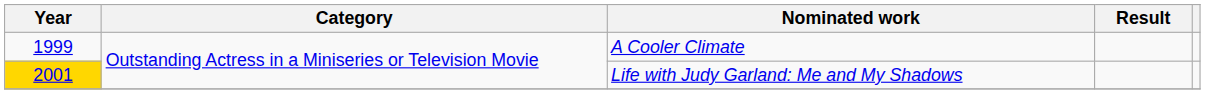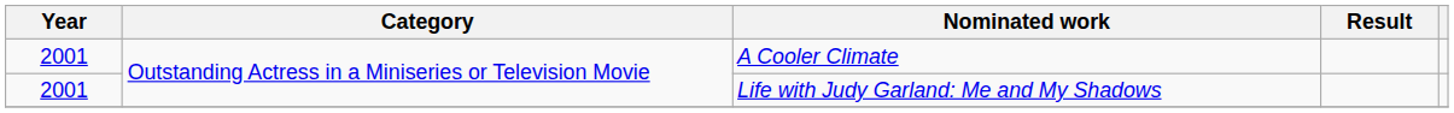A Cooler Climate | Year: 1999 -> 2001
Life with Judy Garland: Me and My Shadows | Year: gold background -> no background
